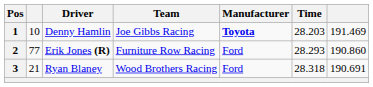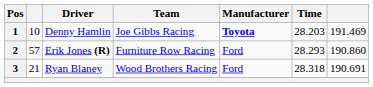2 | column 2: 77 -> 57
